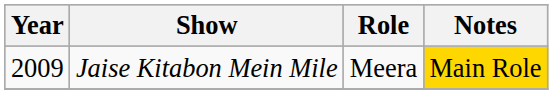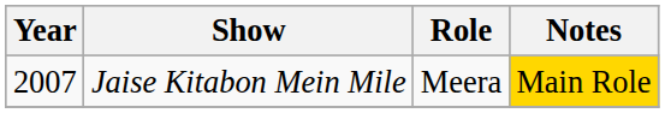Jaise Kitabon Mein Mile | Year: 2009 -> 2007
